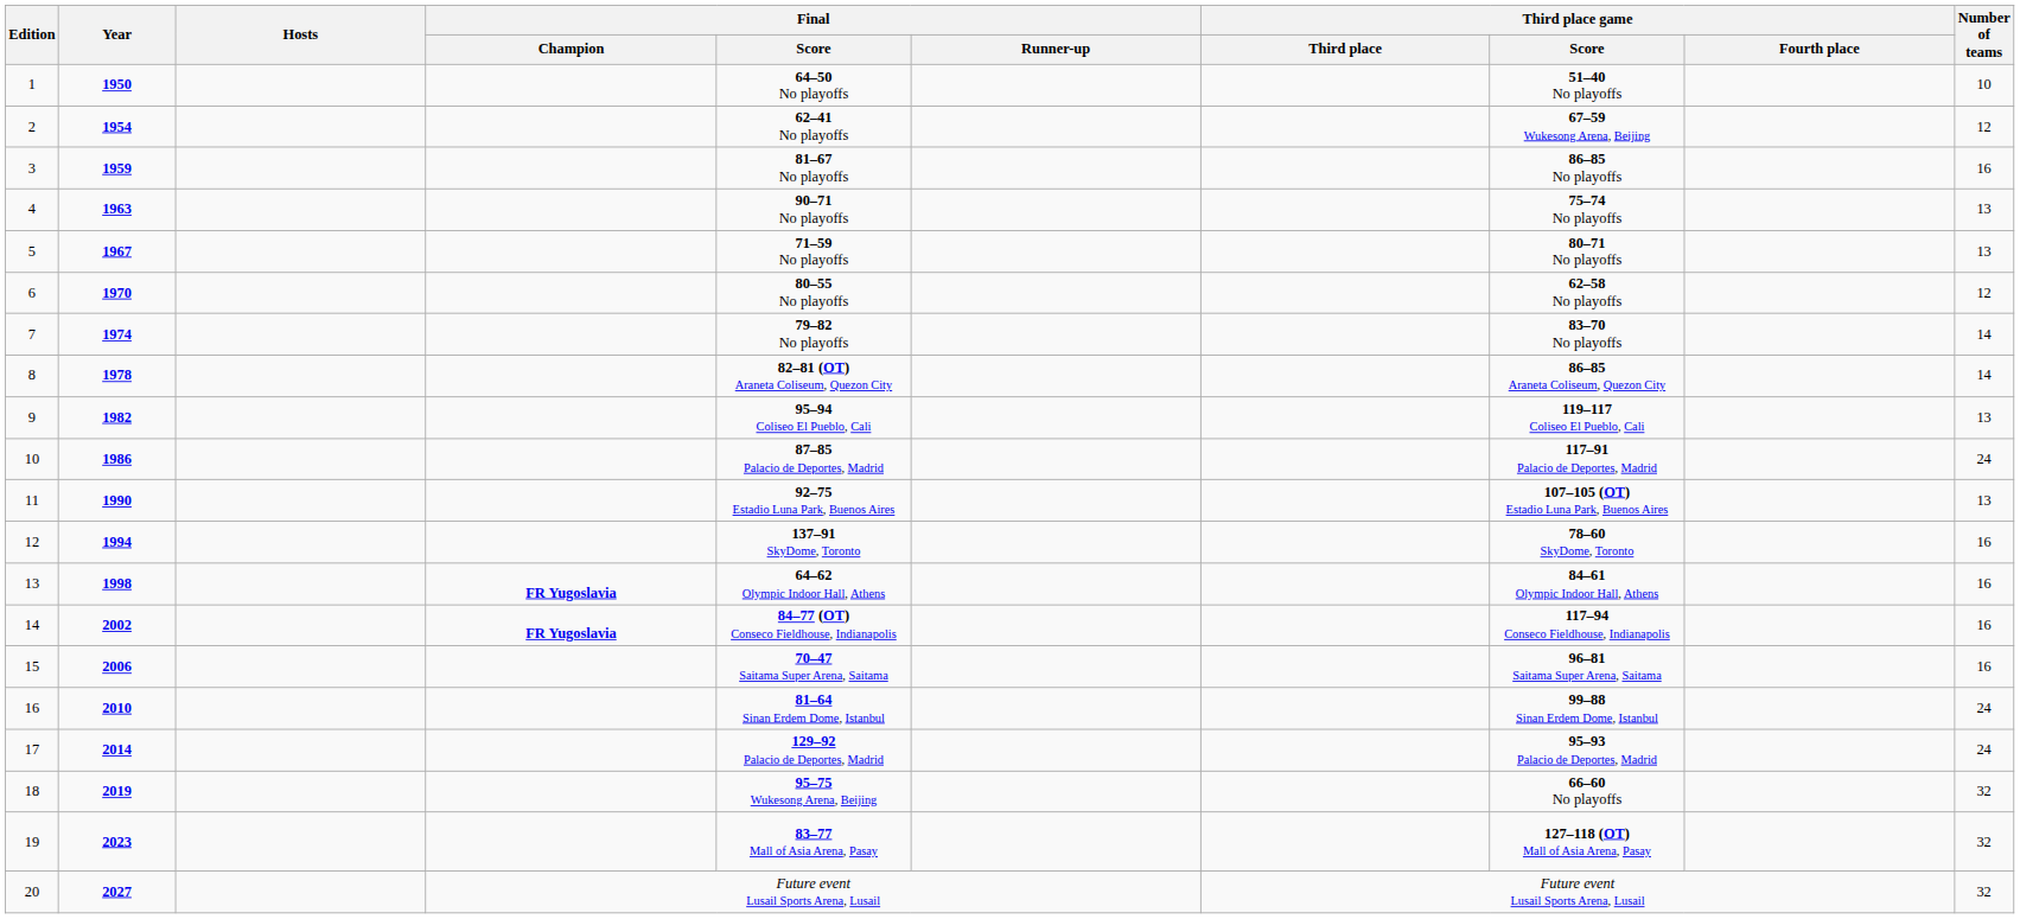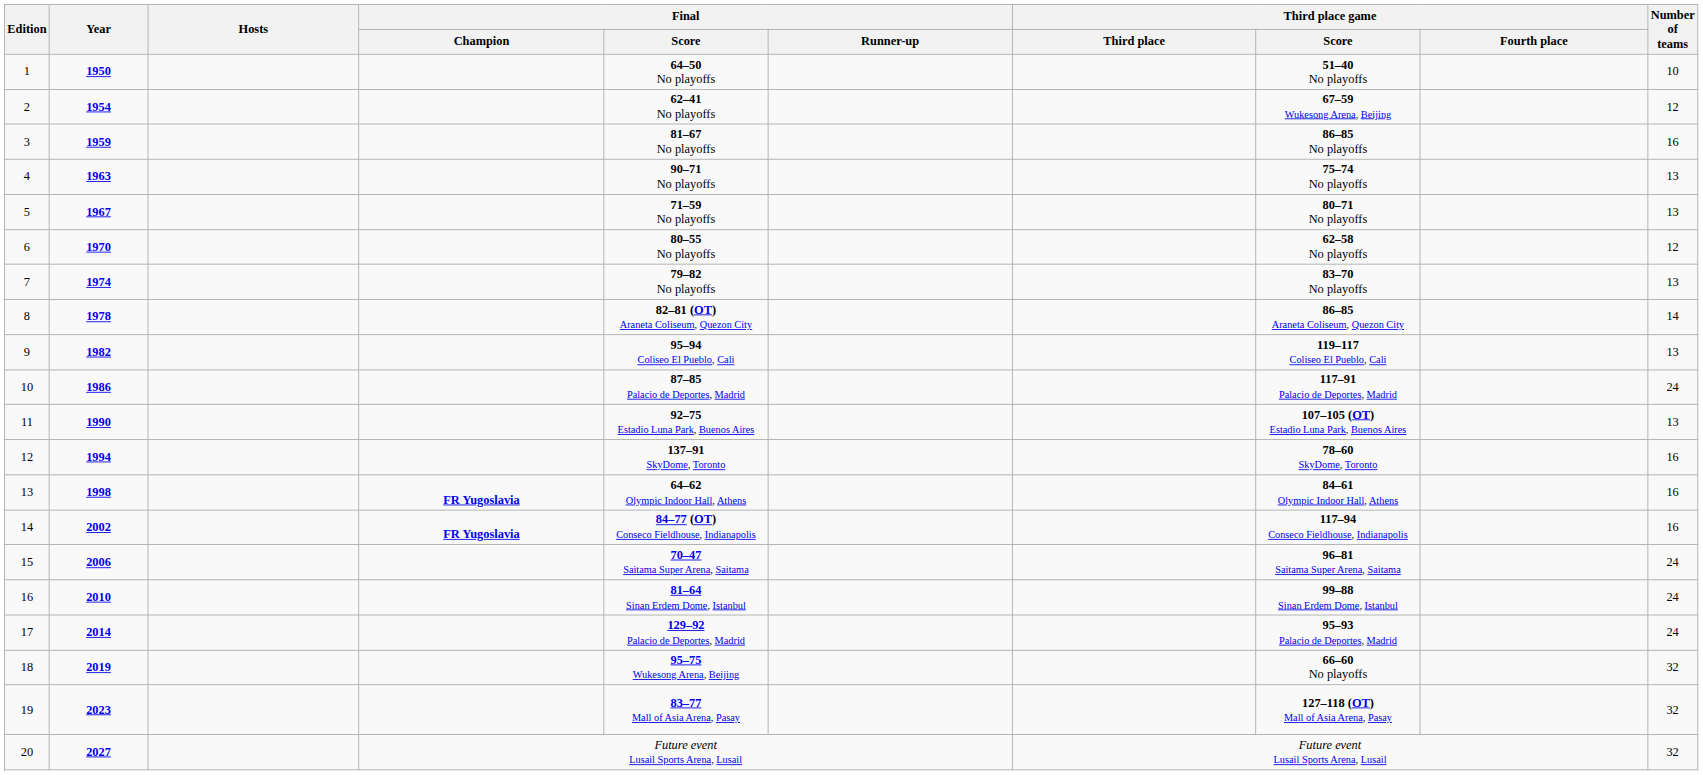7 | Number of teams: 14 -> 13
15 | Number of teams: 16 -> 24
